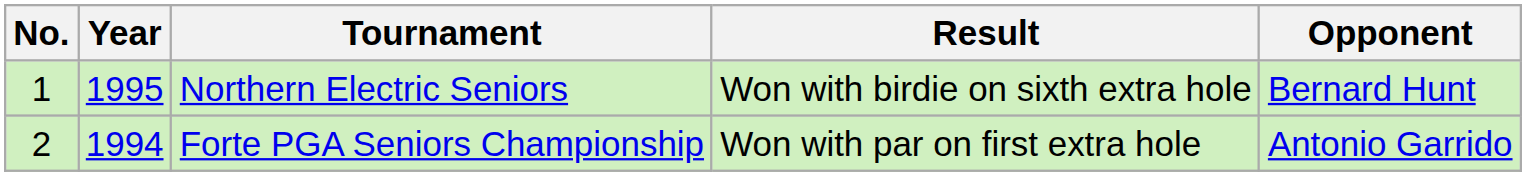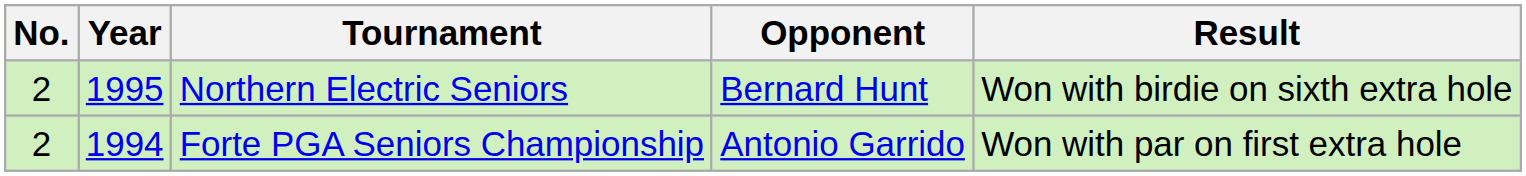columns swapped: Opponent <-> Result
Northern Electric Seniors | No.: 1 -> 2
